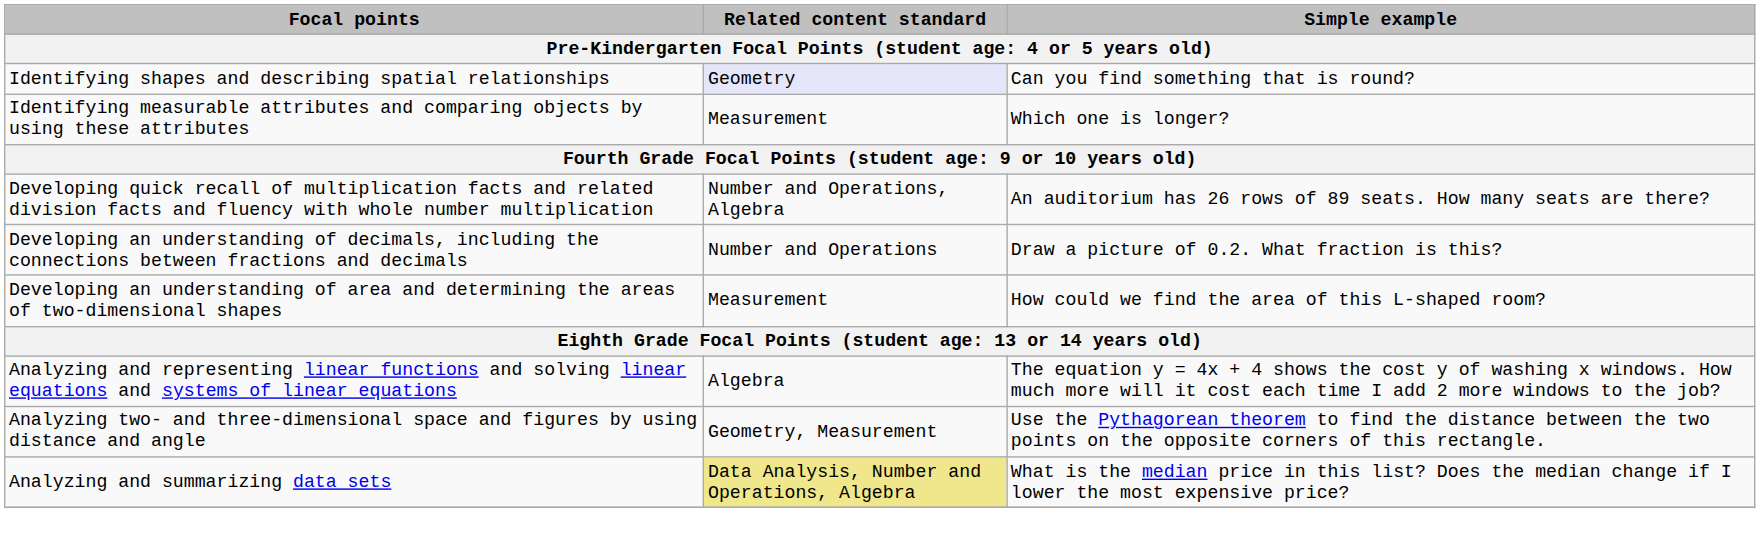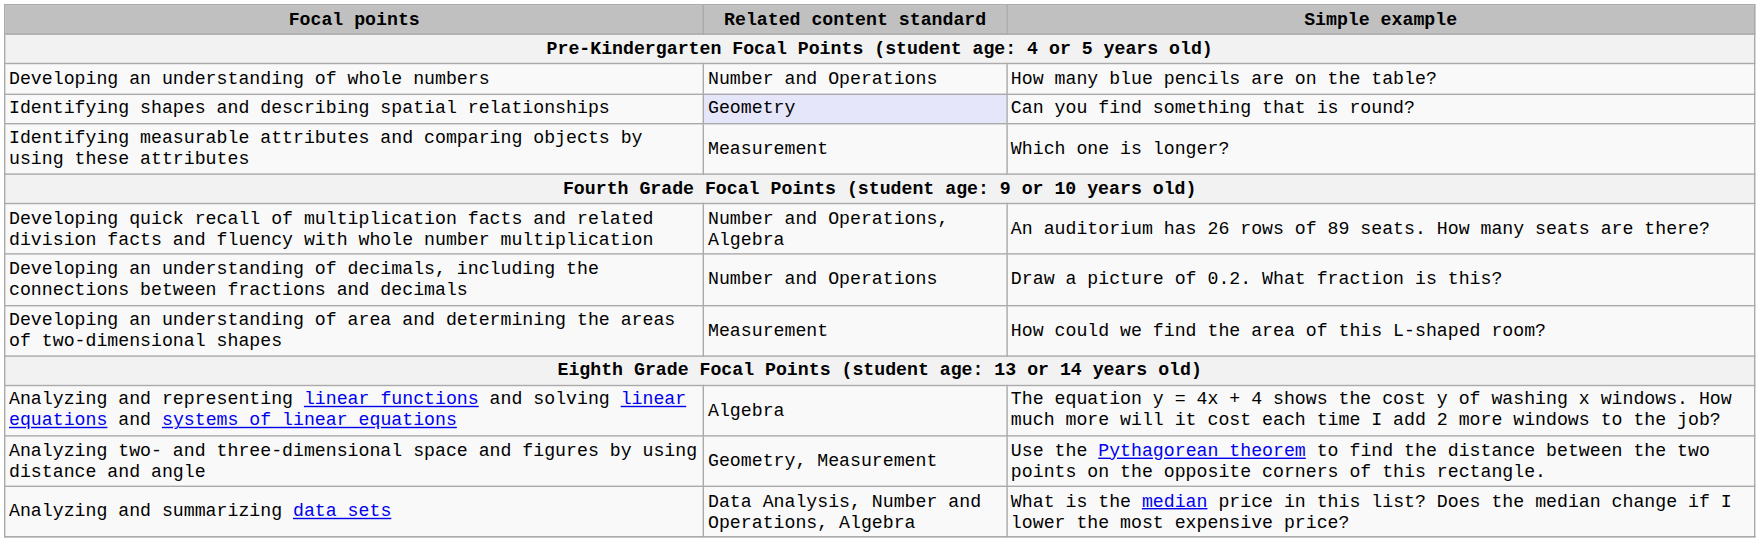+ row: Developing an understanding of whole numbers | Number and Operations | How many blue pencils are on the table?
Analyzing and summarizing data sets | Related content standard: khaki background -> no background
